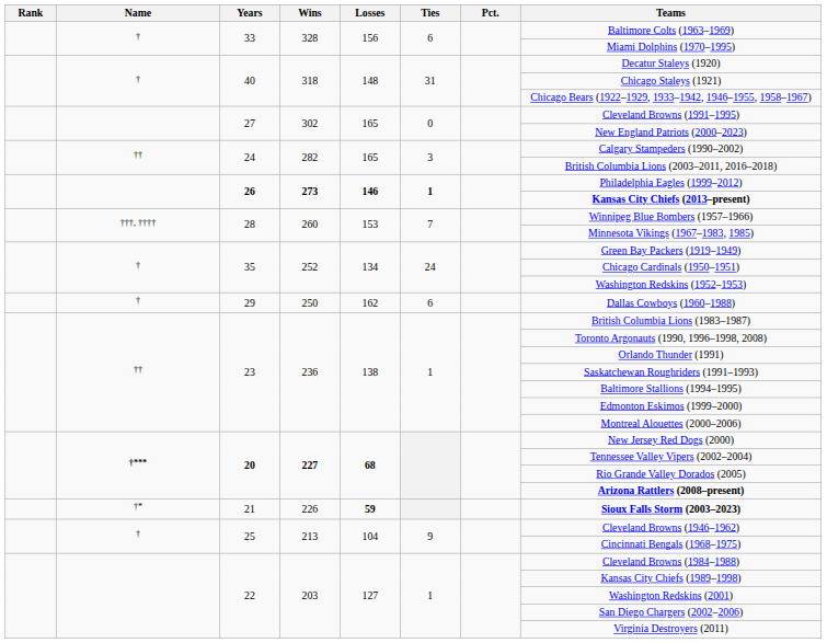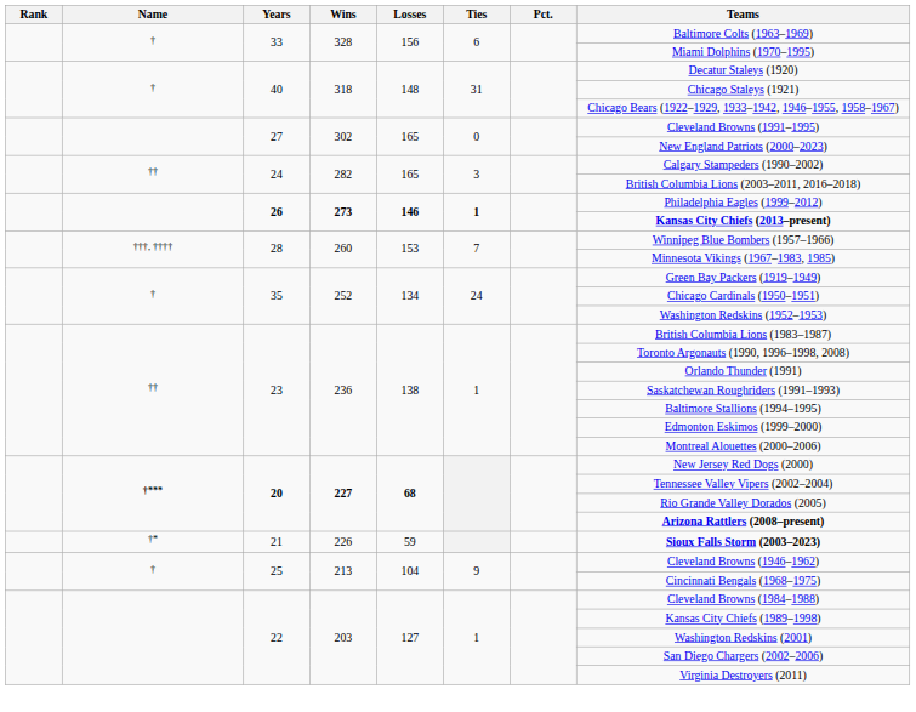- row: † | 29 | 250 | 162 | 6 | Dallas Cowboys (1960–1988)
21 | Losses: bold -> normal
